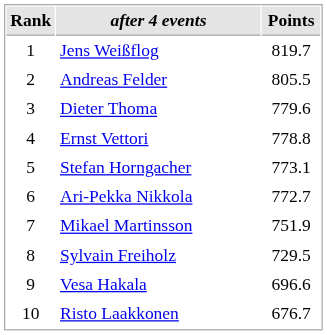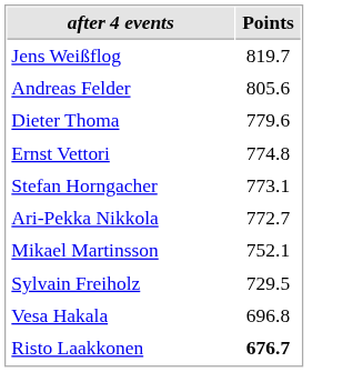- column: Rank | 1 | 2 | 3 | 4 | 5 | 6 | 7 | 8 | 9 | 10
Andreas Felder | Points: 805.5 -> 805.6
Ernst Vettori | Points: 778.8 -> 774.8
Mikael Martinsson | Points: 751.9 -> 752.1
Vesa Hakala | Points: 696.6 -> 696.8
Risto Laakkonen | Points: normal -> bold
